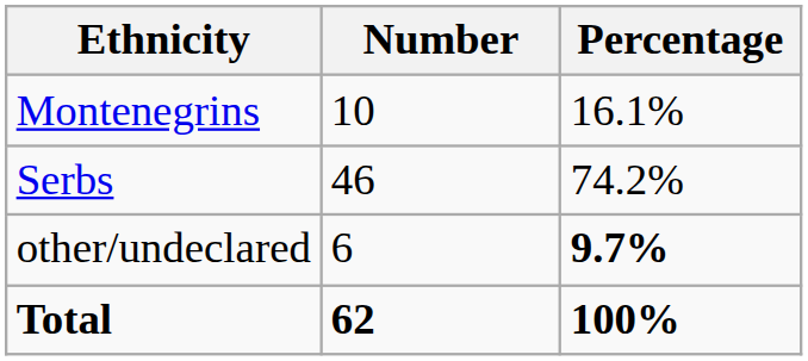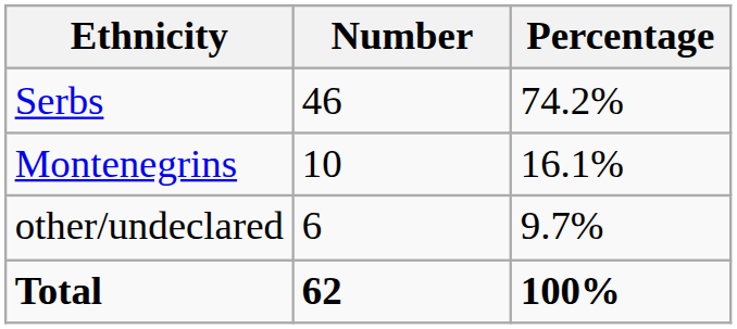rows swapped: Serbs <-> Montenegrins
other/undeclared | Percentage: bold -> normal
